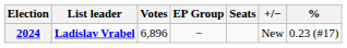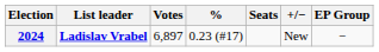columns swapped: % <-> EP Group
2024 | Votes: 6,896 -> 6,897
